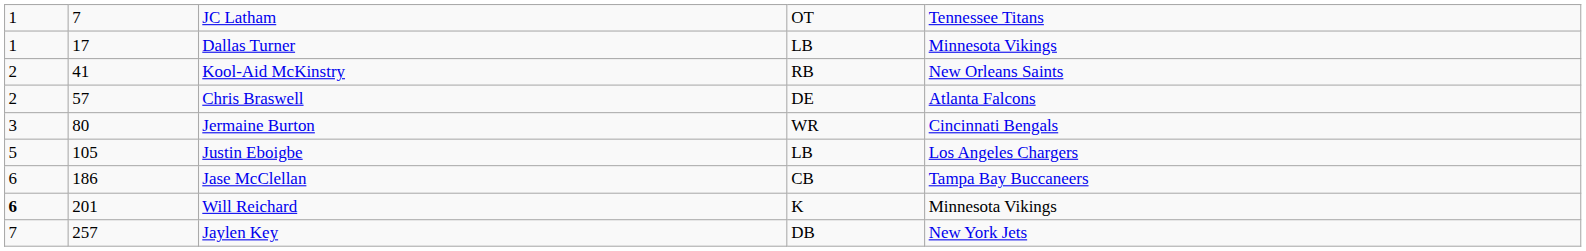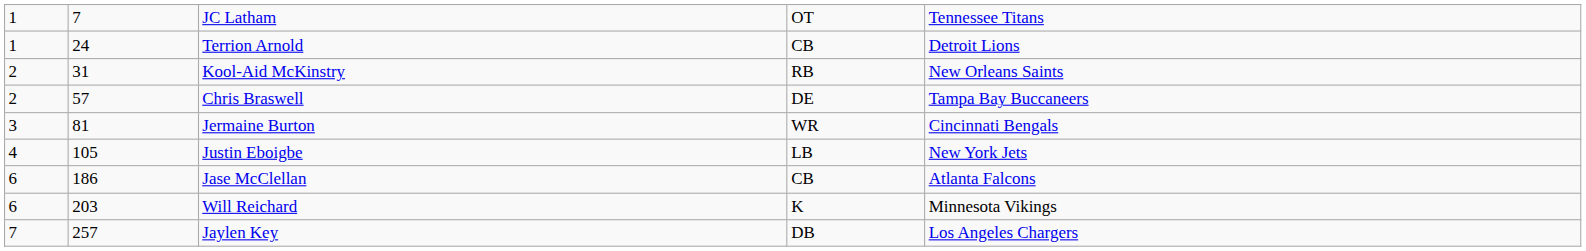- row: 1 | 17 | Dallas Turner | LB | Minnesota Vikings
+ row: 1 | 24 | Terrion Arnold | CB | Detroit Lions
Kool-Aid McKinstry | column 2: 41 -> 31
Chris Braswell | column 5: Atlanta Falcons -> Tampa Bay Buccaneers
Jermaine Burton | column 2: 80 -> 81
Justin Eboigbe | column 1: 5 -> 4
Justin Eboigbe | column 5: Los Angeles Chargers -> New York Jets
Jase McClellan | column 5: Tampa Bay Buccaneers -> Atlanta Falcons
Will Reichard | column 1: bold -> normal
Will Reichard | column 2: 201 -> 203
Jaylen Key | column 5: New York Jets -> Los Angeles Chargers
